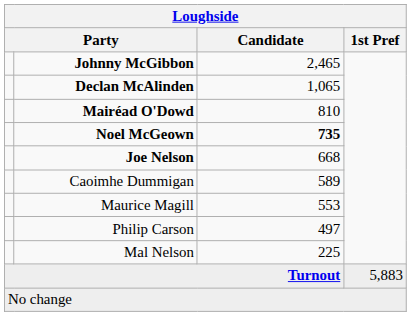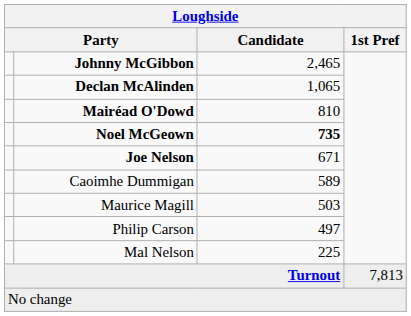Joe Nelson | Candidate: 668 -> 671
Maurice Magill | Candidate: 553 -> 503
Turnout | 1st Pref: 5,883 -> 7,813
